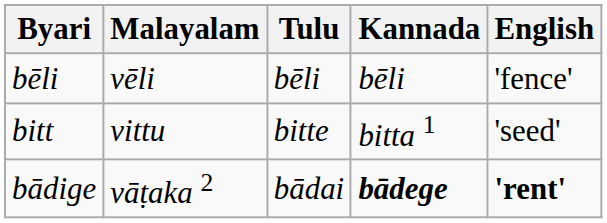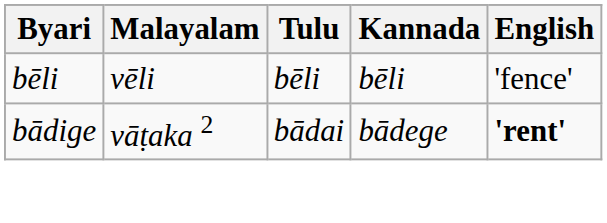- row: bitt | vittu | bitte | bitta 1 | 'seed'
bādige | Kannada: bold -> normal
